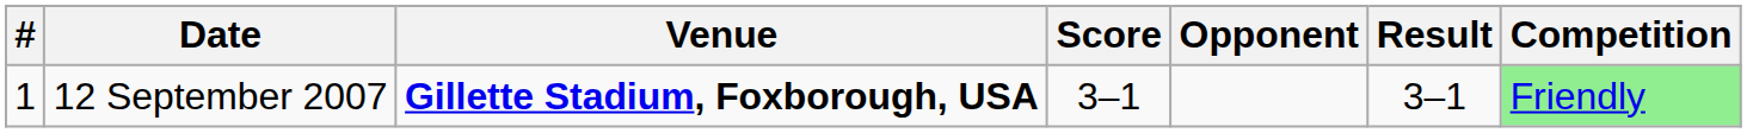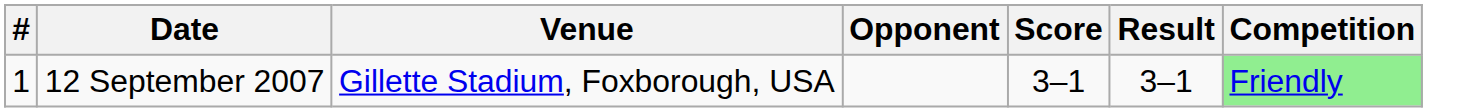columns swapped: Opponent <-> Score
12 September 2007 | Venue: bold -> normal
